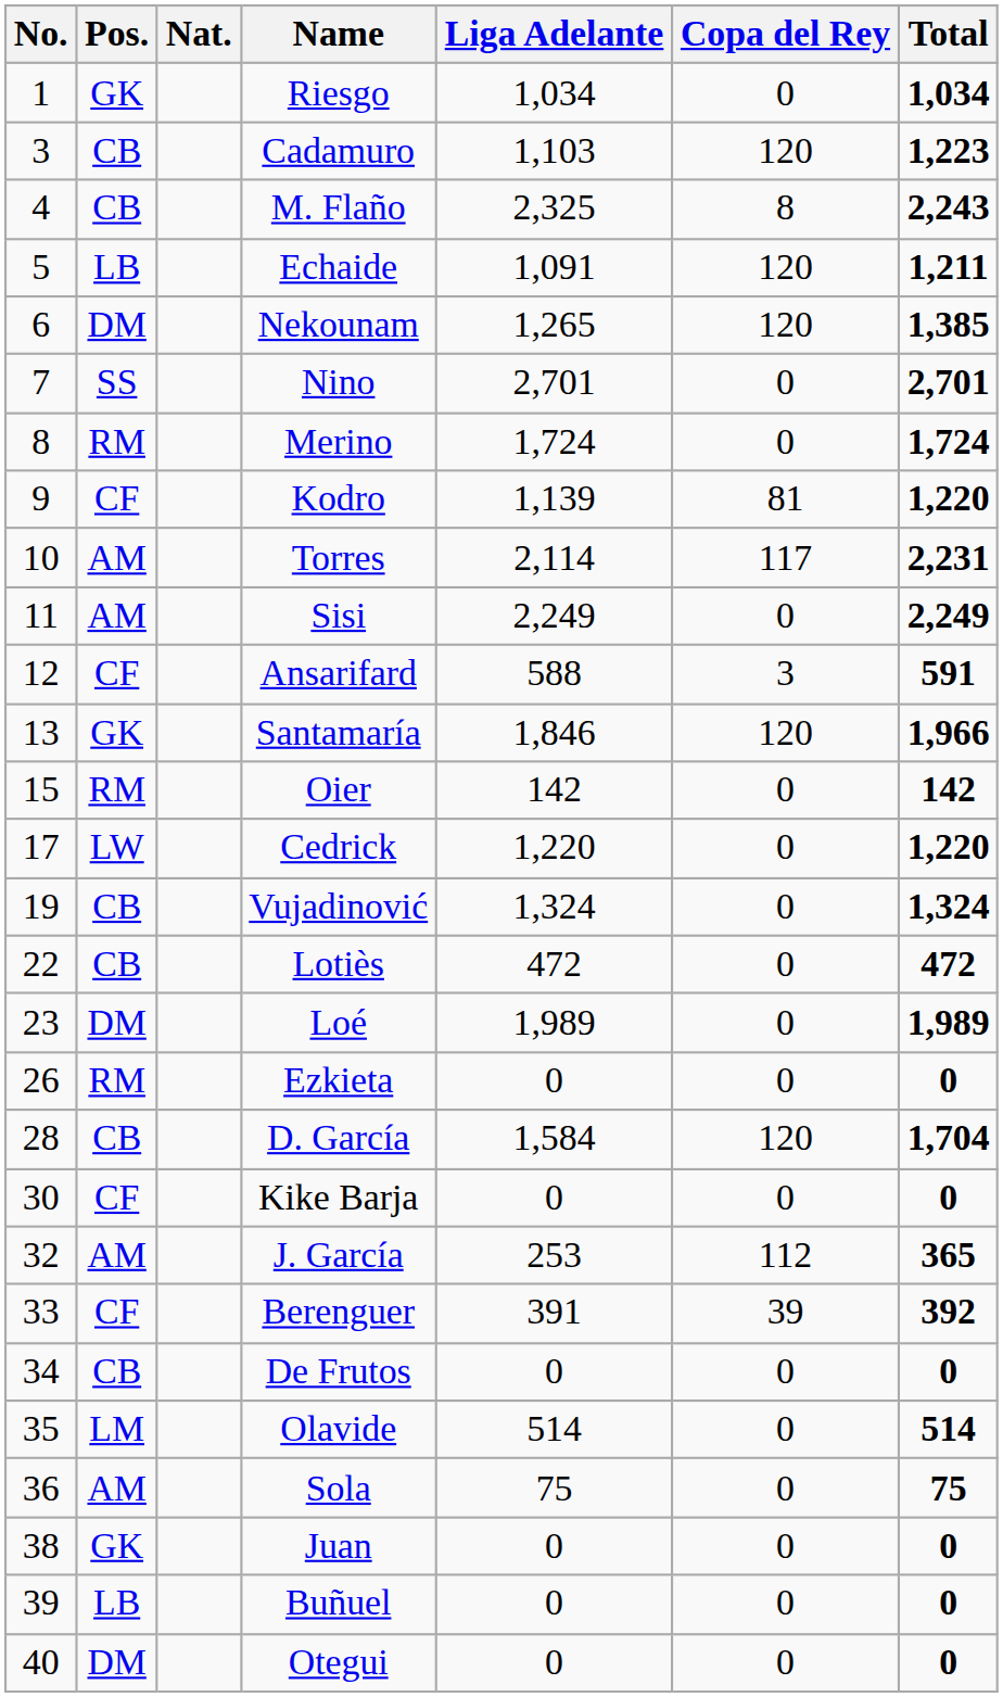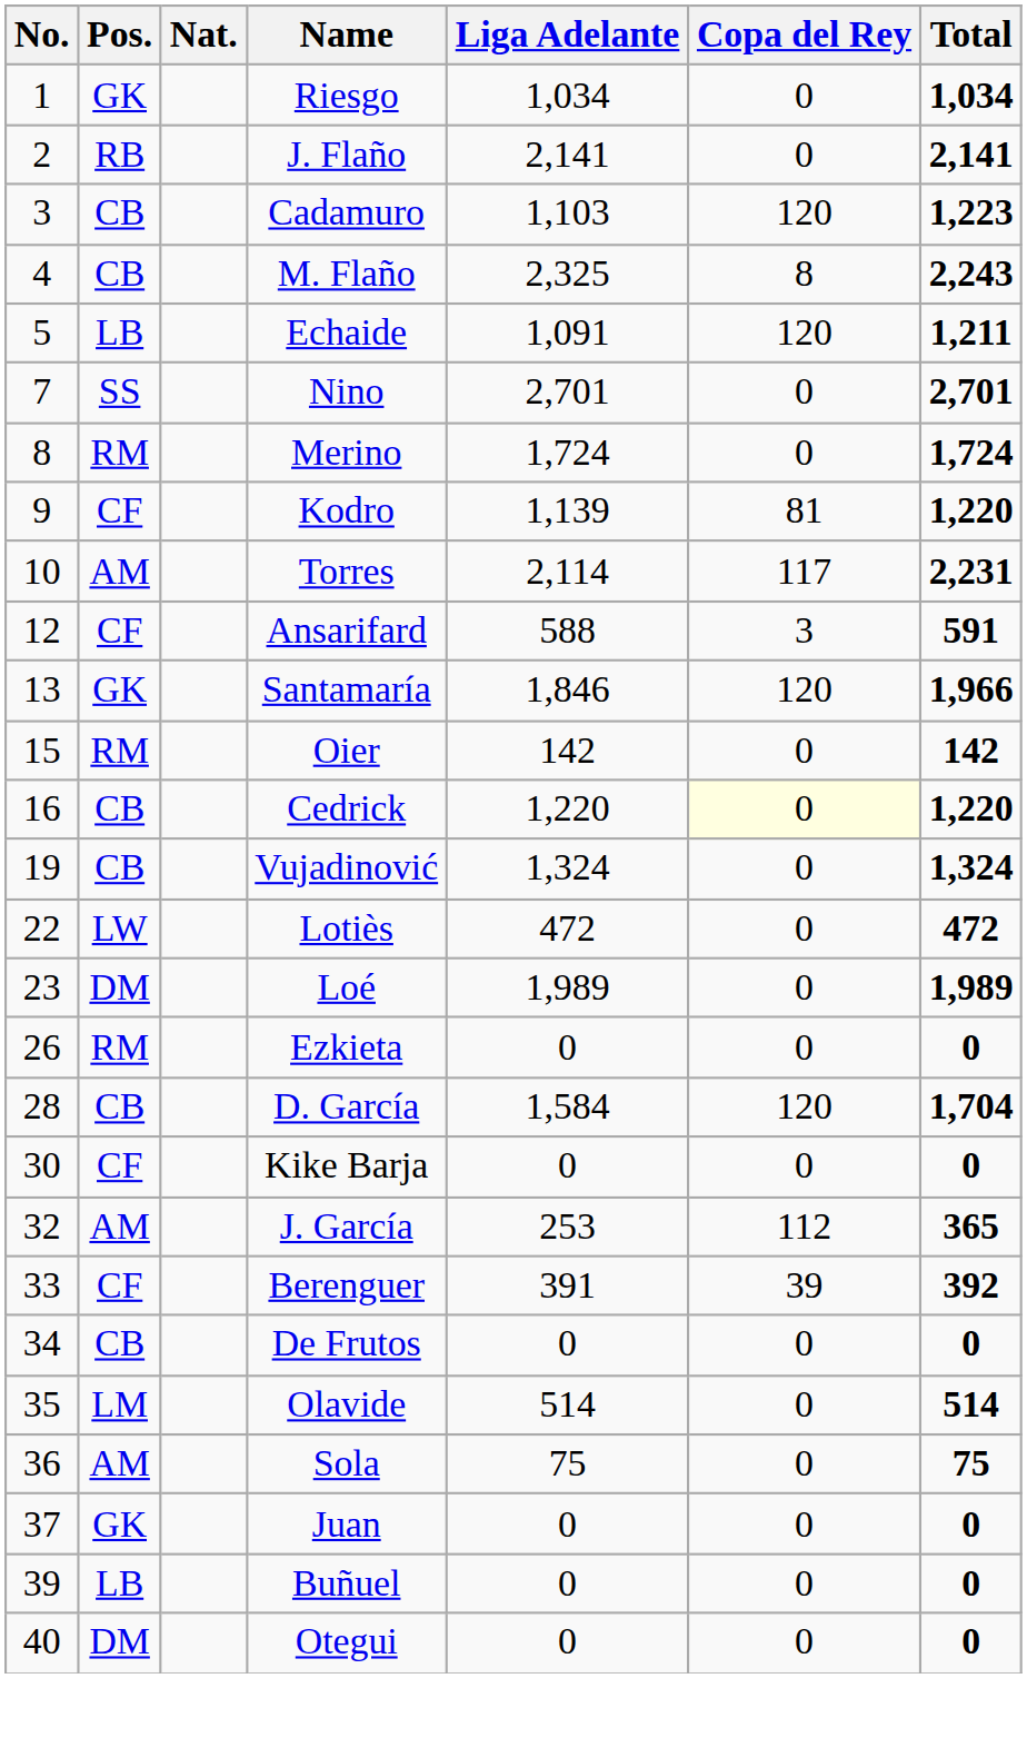+ row: 2 | RB | J. Flaño | 2,141 | 0 | 2,141
- row: 6 | DM | Nekounam | 1,265 | 120 | 1,385
- row: 11 | AM | Sisi | 2,249 | 0 | 2,249
Cedrick | No.: 17 -> 16
Cedrick | Pos.: LW -> CB
Cedrick | Copa del Rey: no background -> lightyellow background
Lotiès | Pos.: CB -> LW
Juan | No.: 38 -> 37
